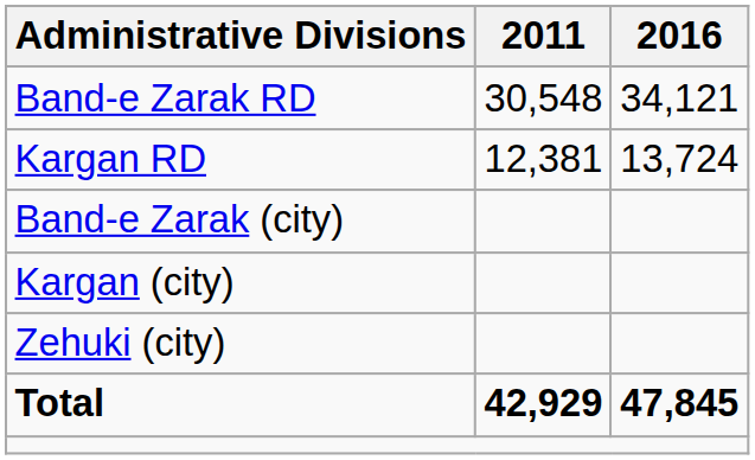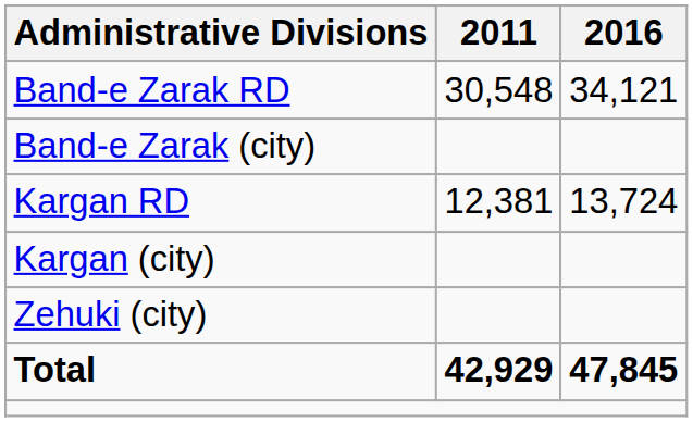rows swapped: Kargan RD <-> Band-e Zarak (city)
